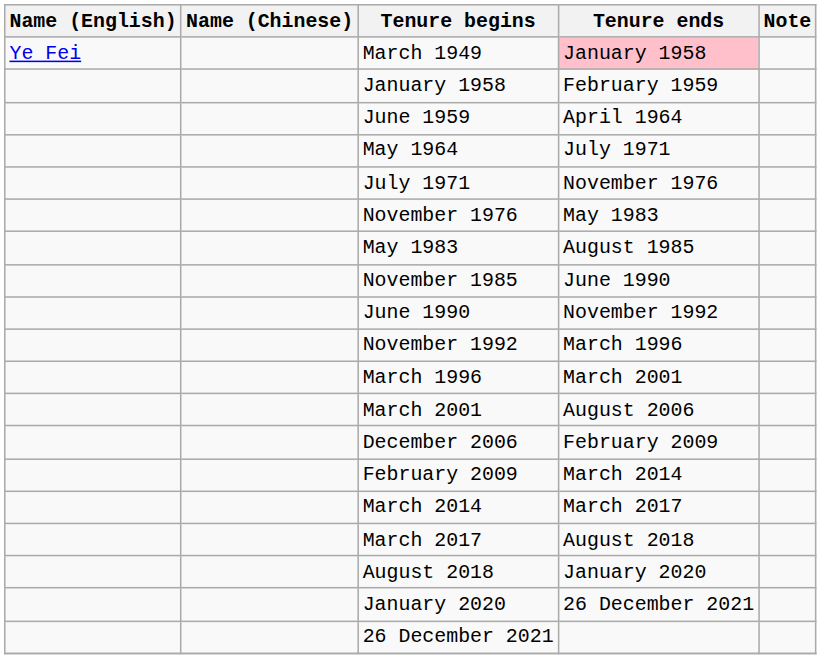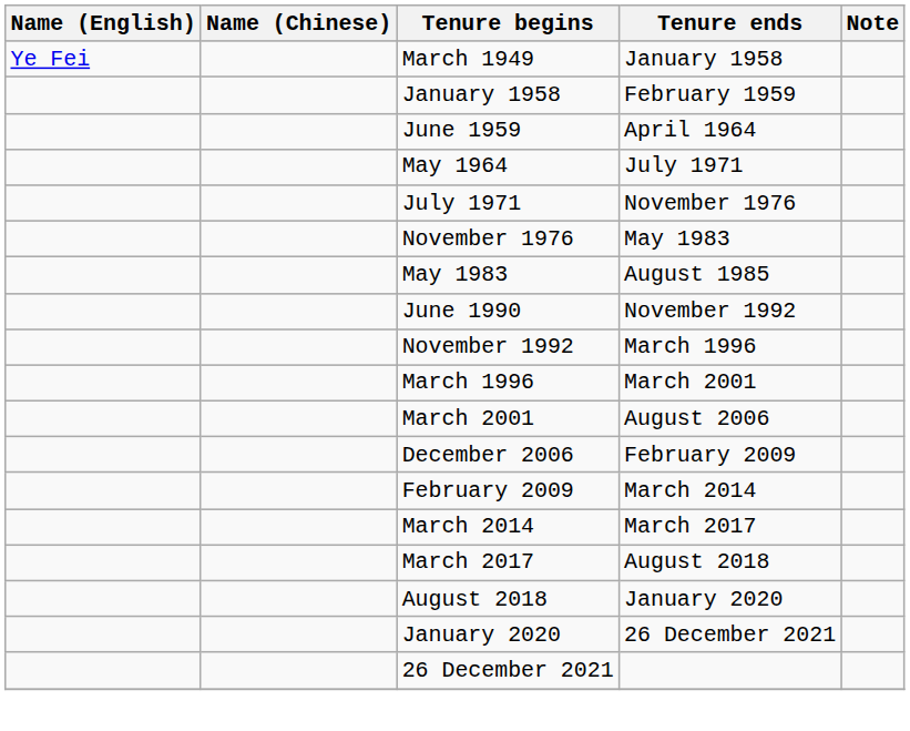March 1949 | Tenure ends: pink background -> no background
- row: November 1985 | June 1990
